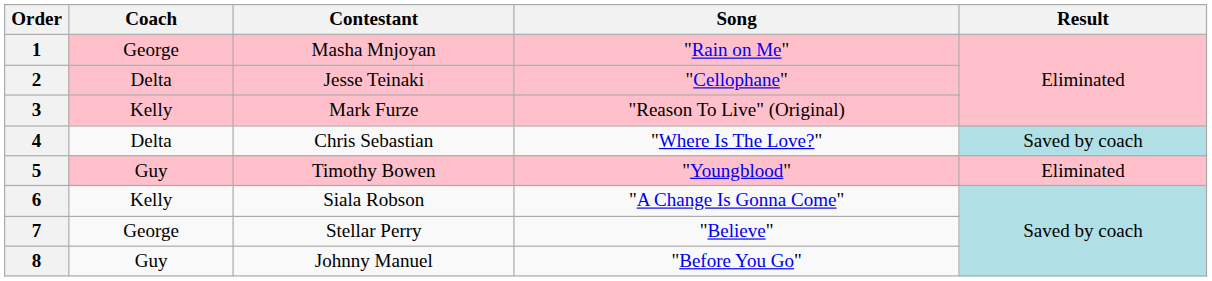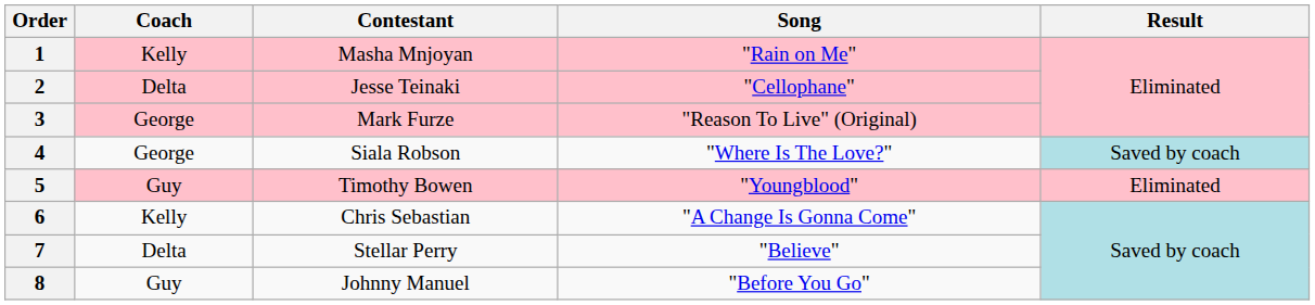1 | Coach: George -> Kelly
3 | Coach: Kelly -> George
4 | Coach: Delta -> George
4 | Contestant: Chris Sebastian -> Siala Robson
6 | Contestant: Siala Robson -> Chris Sebastian
7 | Coach: George -> Delta
